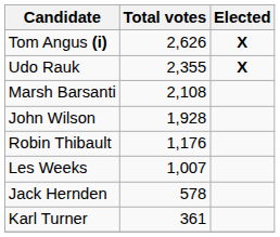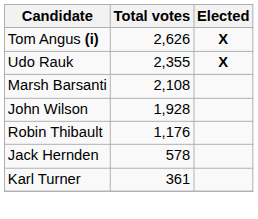- row: Les Weeks | 1,007
